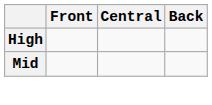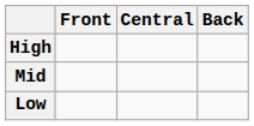+ row: Low
